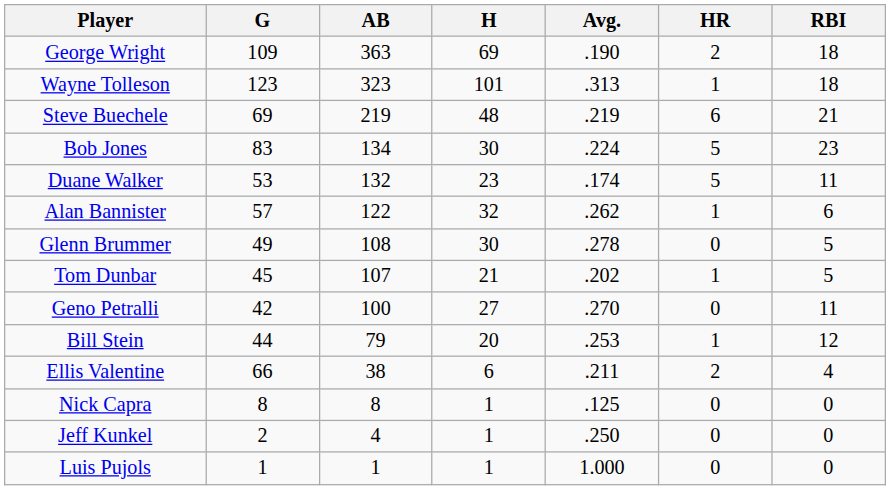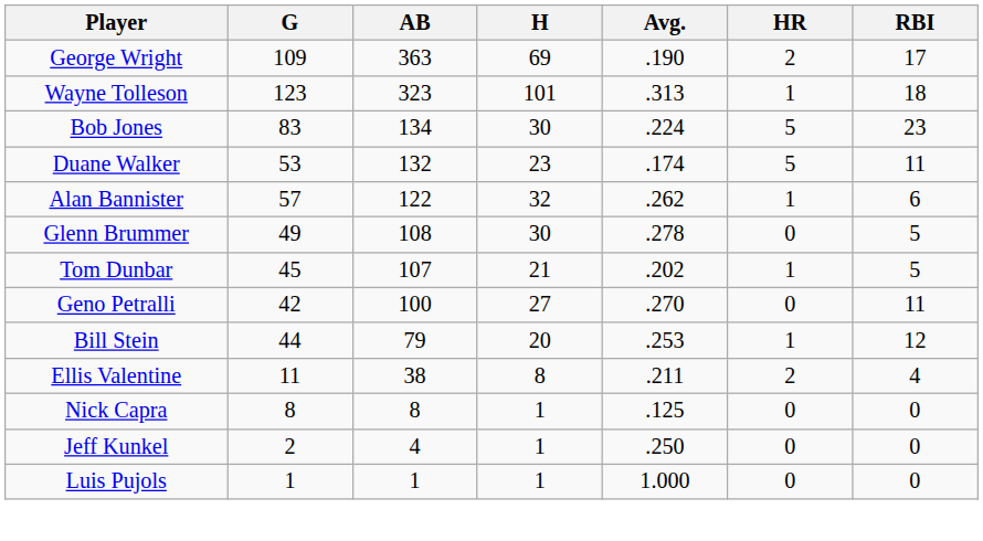George Wright | RBI: 18 -> 17
- row: Steve Buechele | 69 | 219 | 48 | .219 | 6 | 21
Ellis Valentine | G: 66 -> 11
Ellis Valentine | H: 6 -> 8
